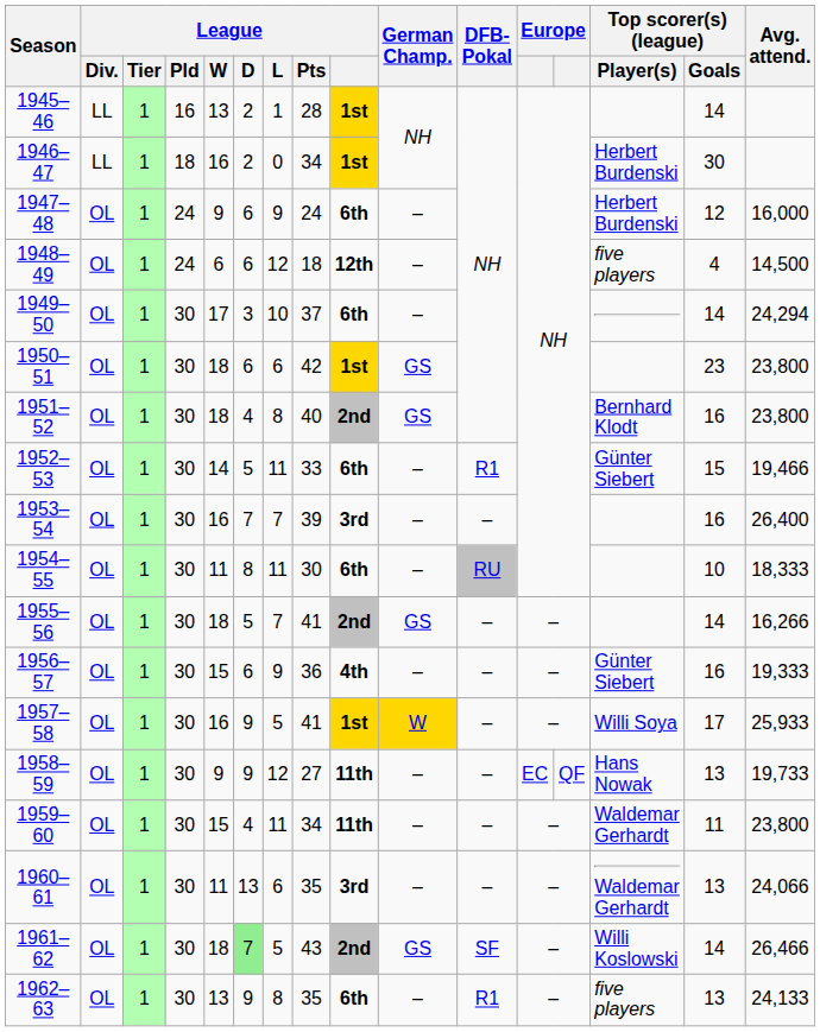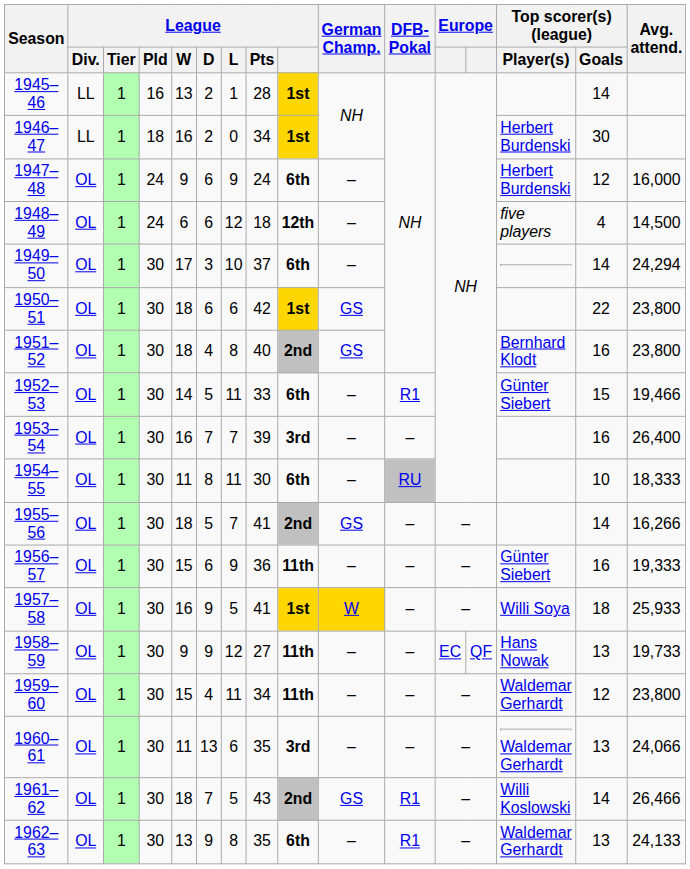1950–51 | Top scorer(s) (league) / Goals: 23 -> 22
1956–57 | League: 4th -> 11th
1957–58 | Top scorer(s) (league) / Goals: 17 -> 18
1959–60 | Top scorer(s) (league) / Goals: 11 -> 12
1961–62 | League / D: lightgreen background -> no background
1961–62 | DFB- Pokal: SF -> R1
1962–63 | Top scorer(s) (league) / Player(s): five players -> Waldemar Gerhardt
